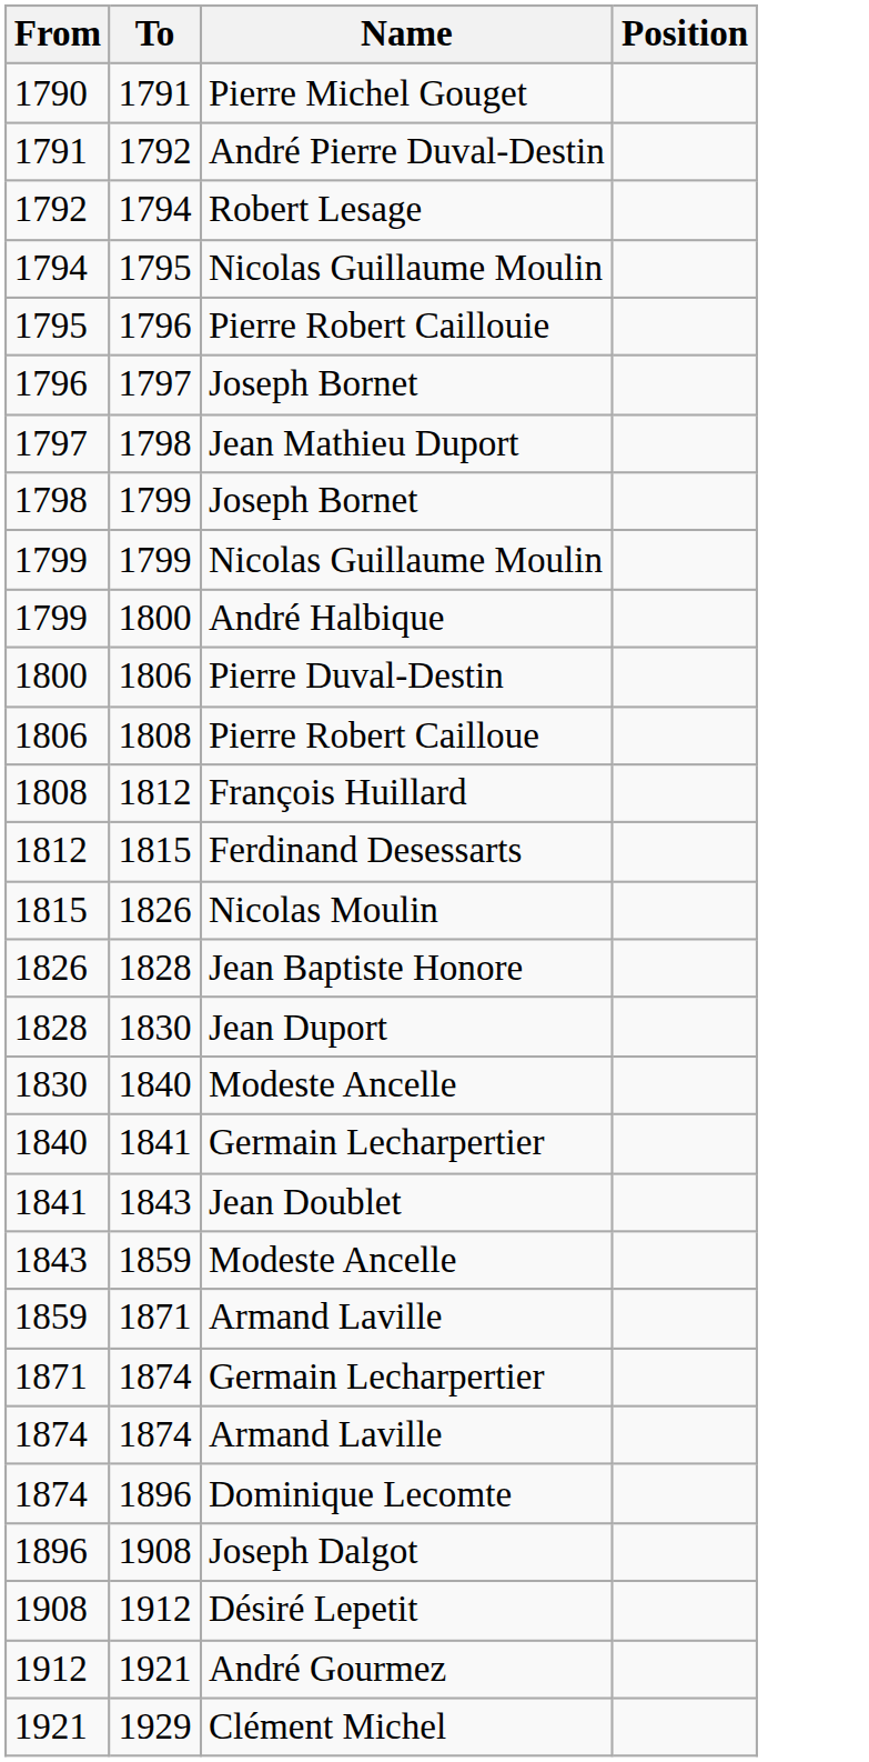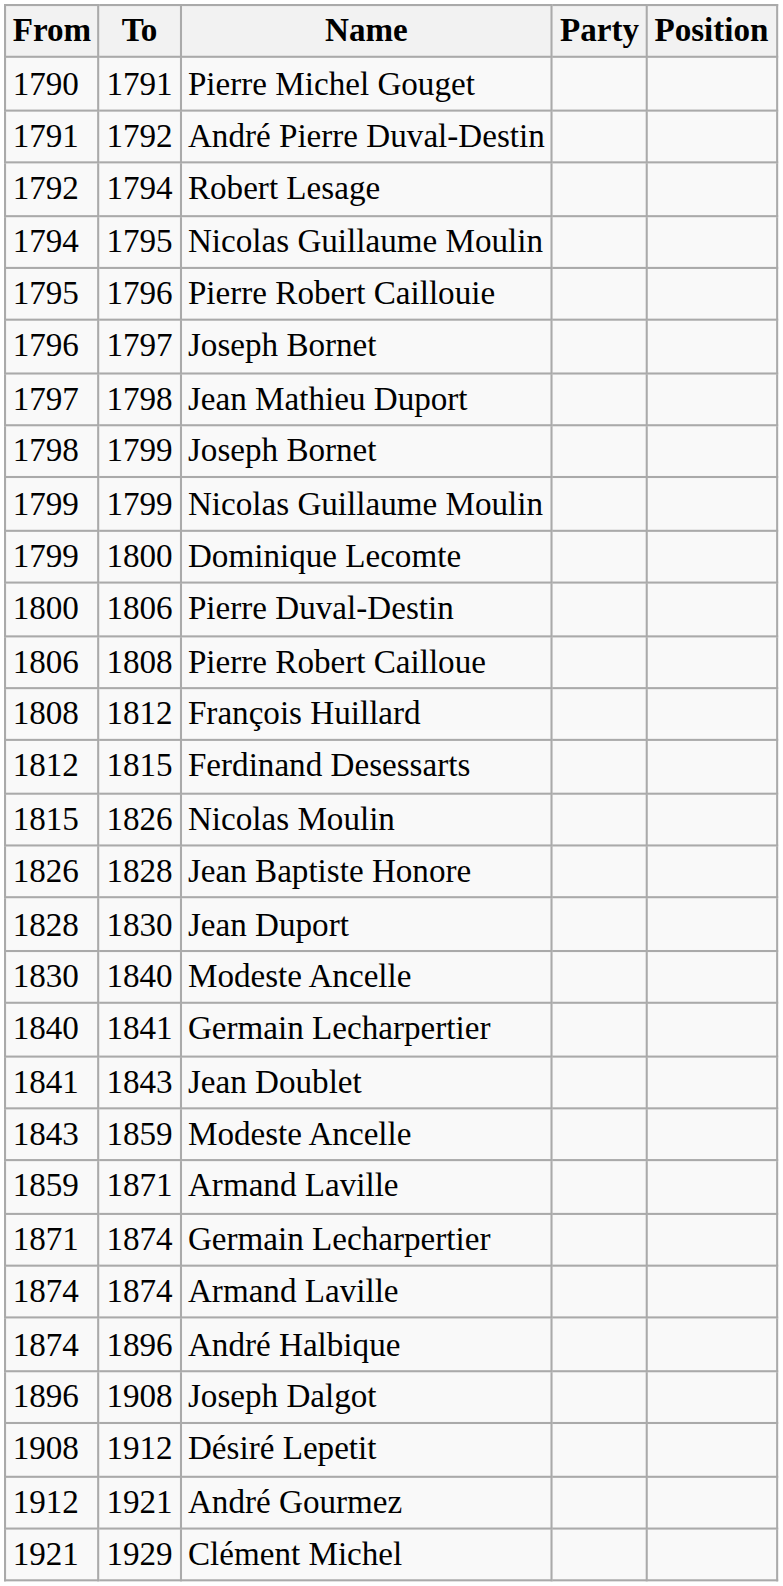+ column: Party
1799 / 1800 | Name: André Halbique -> Dominique Lecomte
1874 / 1896 | Name: Dominique Lecomte -> André Halbique
